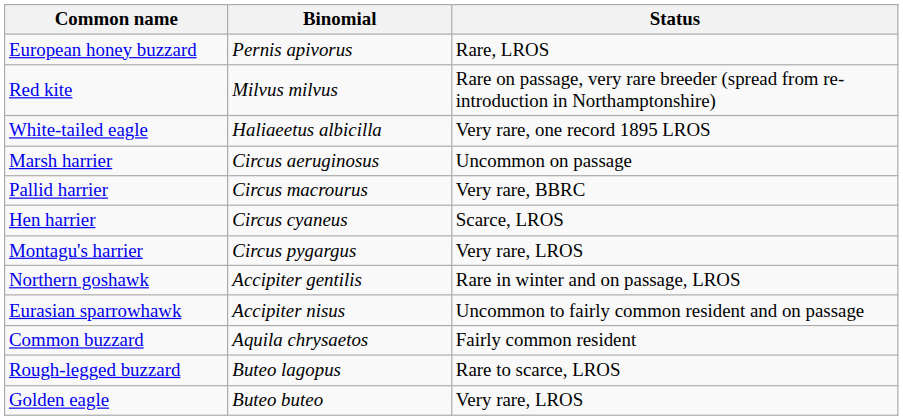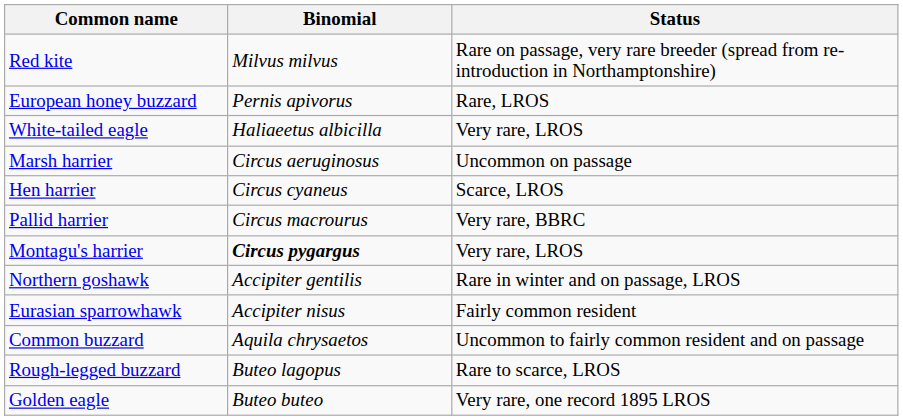rows swapped: European honey buzzard <-> Red kite
White-tailed eagle | Status: Very rare, one record 1895 LROS -> Very rare, LROS
rows swapped: Hen harrier <-> Pallid harrier
Montagu's harrier | Binomial: normal -> bold
Eurasian sparrowhawk | Status: Uncommon to fairly common resident and on passage -> Fairly common resident
Common buzzard | Status: Fairly common resident -> Uncommon to fairly common resident and on passage
Golden eagle | Status: Very rare, LROS -> Very rare, one record 1895 LROS
